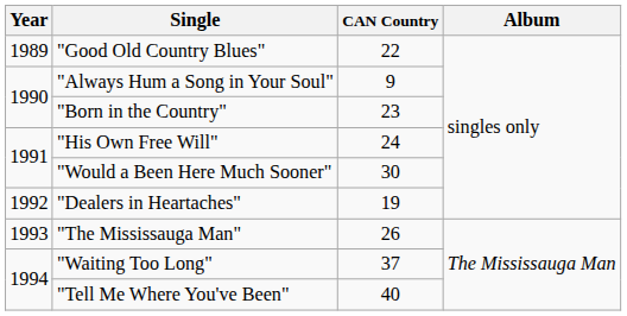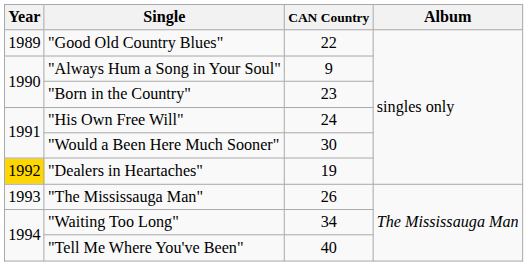"Dealers in Heartaches" | Year: no background -> gold background
"Waiting Too Long" | CAN Country: 37 -> 34
